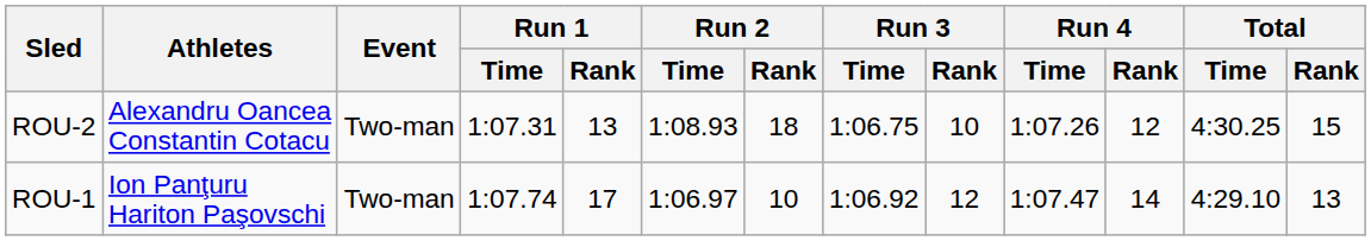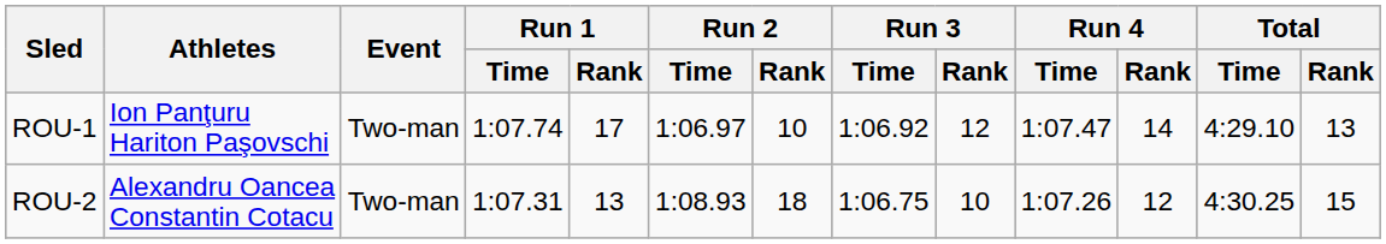rows swapped: ROU-1 <-> ROU-2
